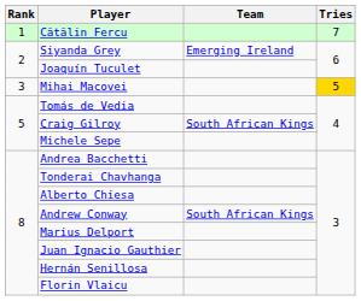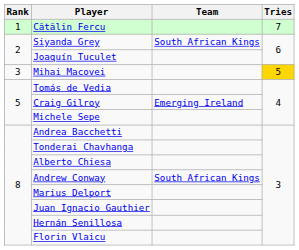Siyanda Grey | Team: Emerging Ireland -> South African Kings
Craig Gilroy | Team: South African Kings -> Emerging Ireland
